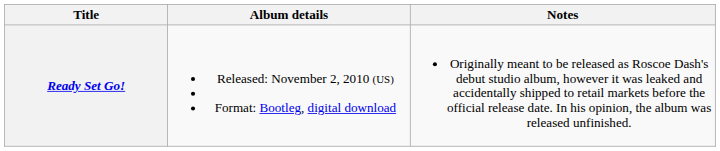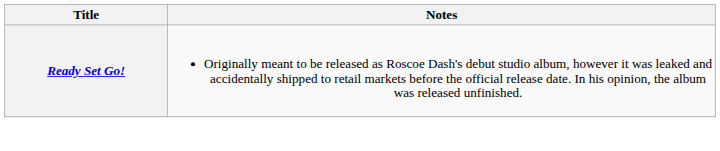- column: Album details | Released: November 2, 2010 (US) Format: Bootleg, digital download
